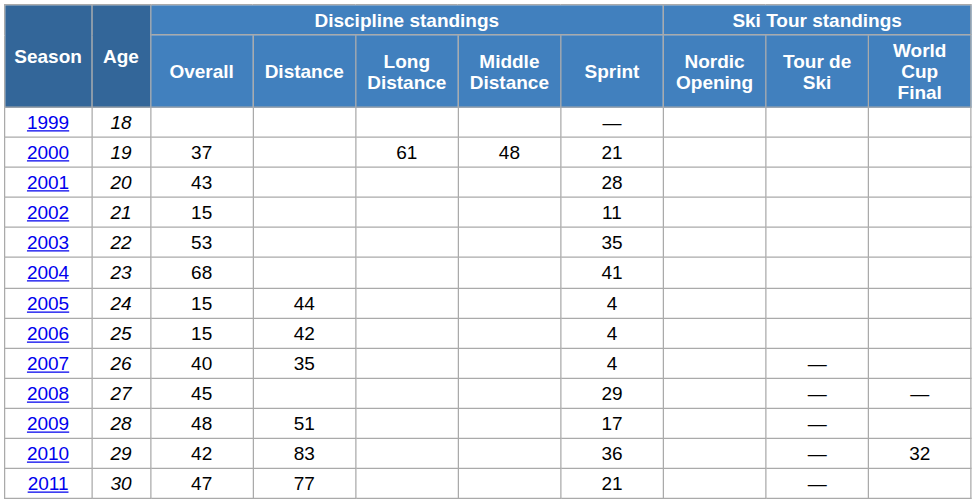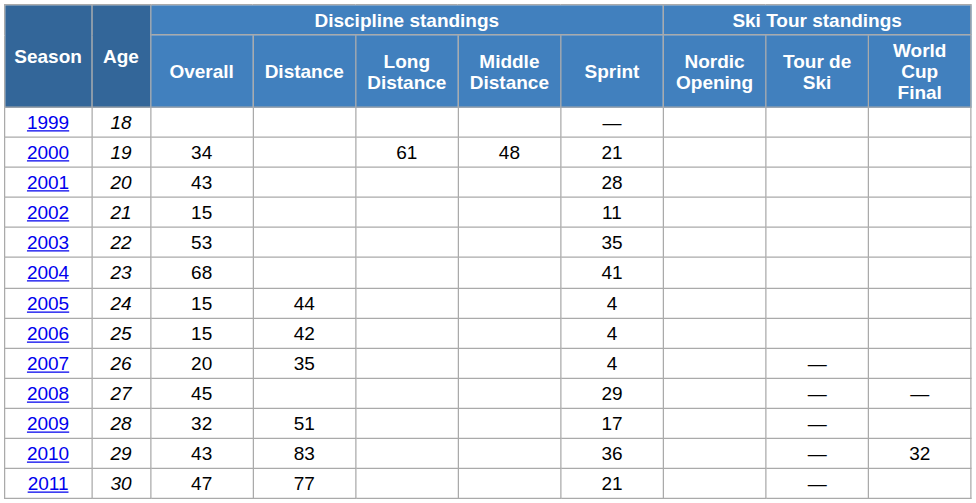2000 | Discipline standings / Overall: 37 -> 34
2007 | Discipline standings / Overall: 40 -> 20
2009 | Discipline standings / Overall: 48 -> 32
2010 | Discipline standings / Overall: 42 -> 43
